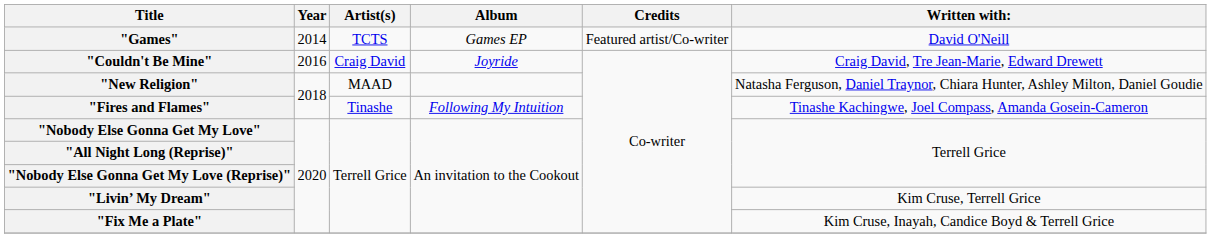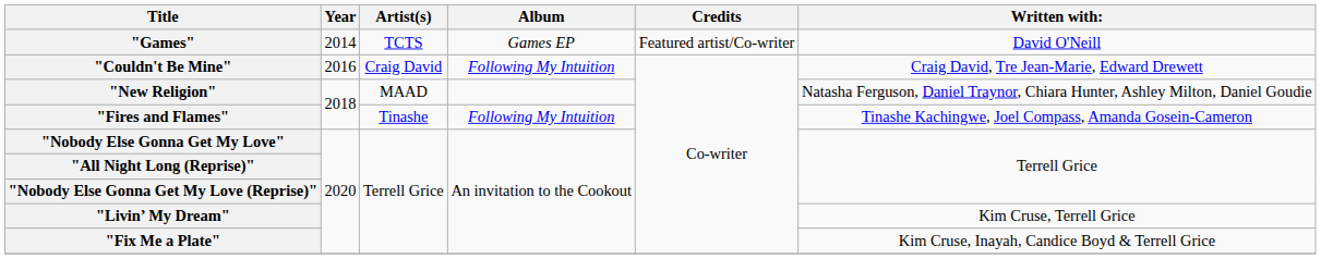"Couldn't Be Mine" | Album: Joyride -> Following My Intuition
